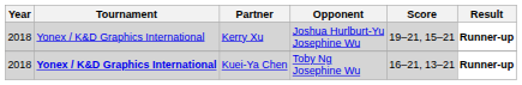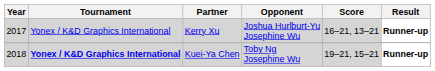Kerry Xu | Year: 2018 -> 2017
Kerry Xu | Score: 19–21, 15–21 -> 16–21, 13–21
Kuei-Ya Chen | Score: 16–21, 13–21 -> 19–21, 15–21
